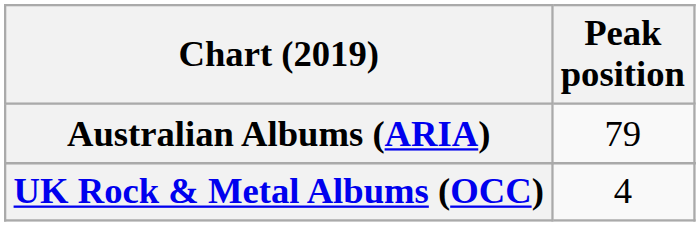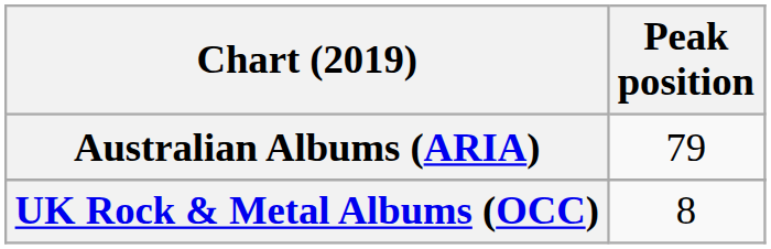UK Rock & Metal Albums (OCC) | Peak position: 4 -> 8
